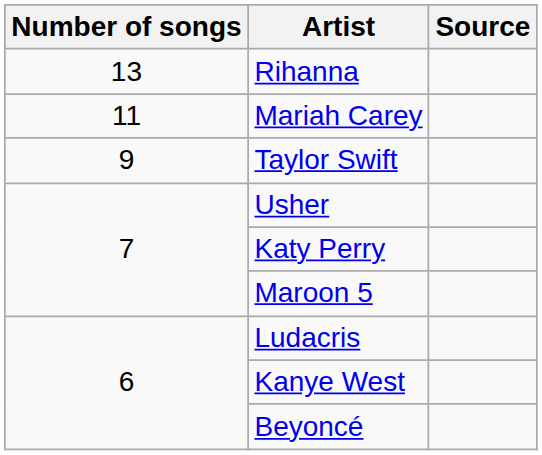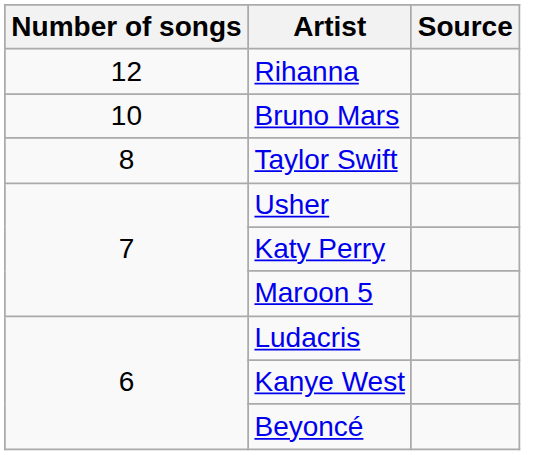Rihanna | Number of songs: 13 -> 12
- row: 11 | Mariah Carey
+ row: 10 | Bruno Mars
Taylor Swift | Number of songs: 9 -> 8
